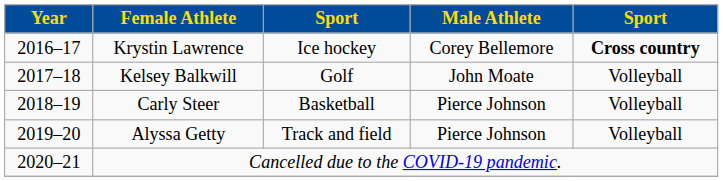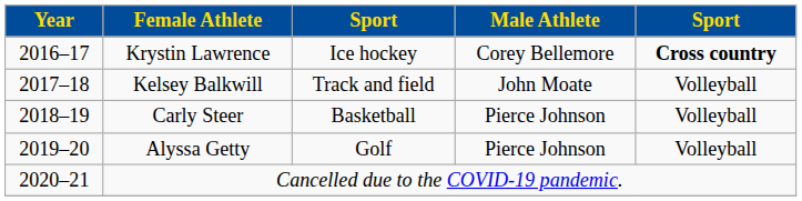Kelsey Balkwill | column 3: Golf -> Track and field
Alyssa Getty | column 3: Track and field -> Golf
